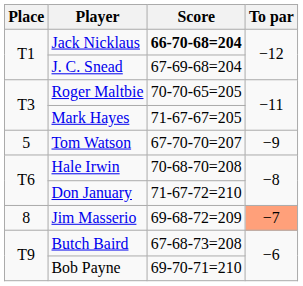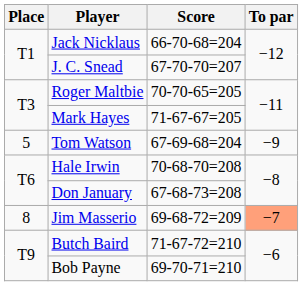Jack Nicklaus | Score: bold -> normal
J. C. Snead | Score: 67-69-68=204 -> 67-70-70=207
Tom Watson | Score: 67-70-70=207 -> 67-69-68=204
Don January | Score: 71-67-72=210 -> 67-68-73=208
Butch Baird | Score: 67-68-73=208 -> 71-67-72=210
